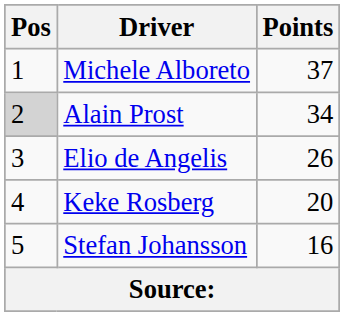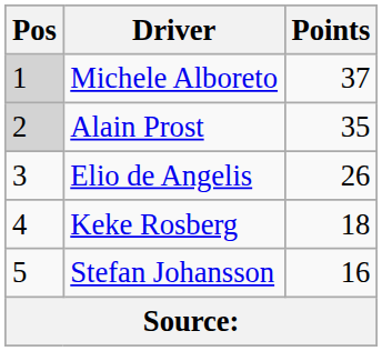Michele Alboreto | Pos: no background -> lightgrey background
Alain Prost | Points: 34 -> 35
Keke Rosberg | Points: 20 -> 18
